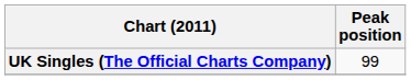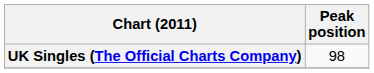UK Singles (The Official Charts Company) | Peak position: 99 -> 98
